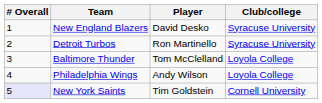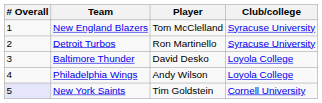New England Blazers | Player: David Desko -> Tom McClelland
Baltimore Thunder | Player: Tom McClelland -> David Desko
